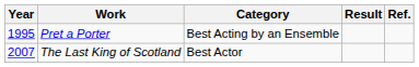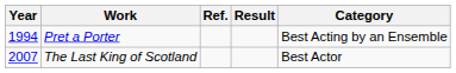columns swapped: Category <-> Ref.
Pret a Porter | Year: 1995 -> 1994
